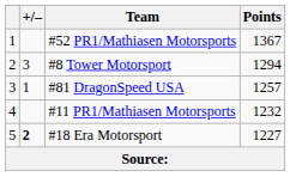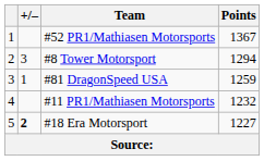#81 DragonSpeed USA | Points: 1257 -> 1259
